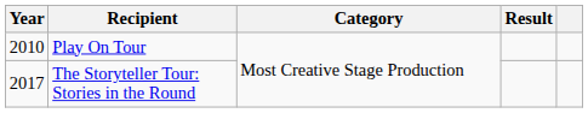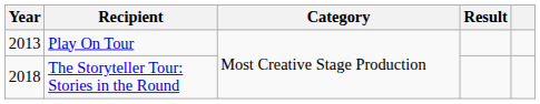Play On Tour | Year: 2010 -> 2013
The Storyteller Tour: Stories in the Round | Year: 2017 -> 2018
